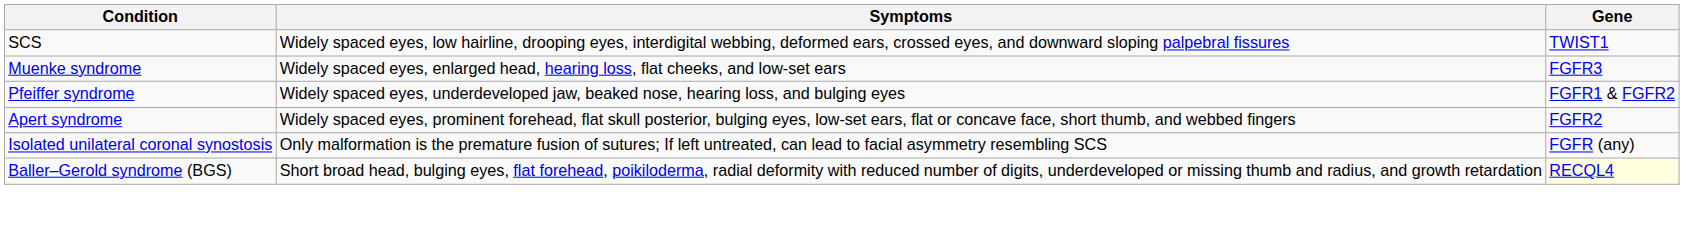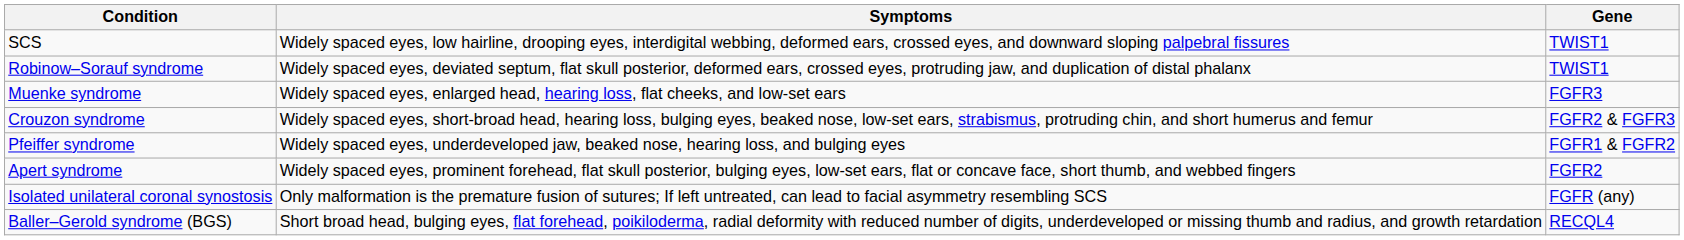+ row: Robinow–Sorauf syndrome | Widely spaced eyes, deviated septum, flat skull posterior, deformed ears, crossed eyes, protruding jaw, and duplication of distal phalanx | TWIST1
+ row: Crouzon syndrome | Widely spaced eyes, short-broad head, hearing loss, bulging eyes, beaked nose, low-set ears, strabismus, protruding chin, and short humerus and femur | FGFR2 & FGFR3
Baller–Gerold syndrome (BGS) | Gene: lightyellow background -> no background
